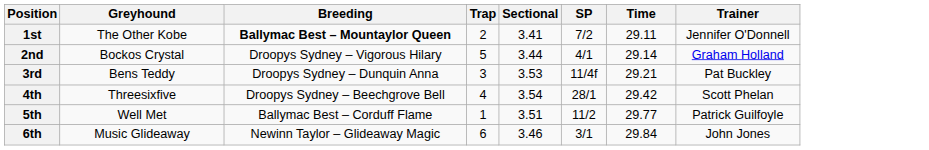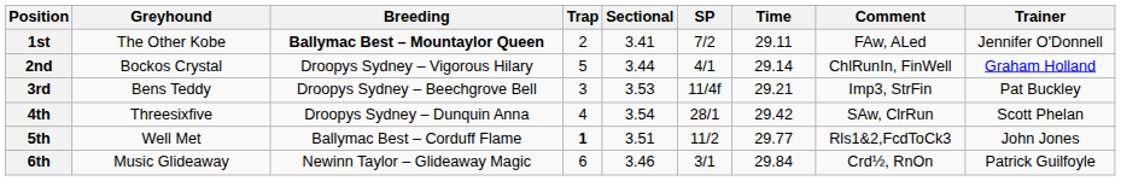+ column: Comment | FAw, ALed | ChlRunIn, FinWell | Imp3, StrFin | SAw, ClrRun | Rls1&2,FcdToCk3 | Crd½, RnOn
3rd | Breeding: Droopys Sydney – Dunquin Anna -> Droopys Sydney – Beechgrove Bell
4th | Breeding: Droopys Sydney – Beechgrove Bell -> Droopys Sydney – Dunquin Anna
5th | Trap: normal -> bold
5th | Trainer: Patrick Guilfoyle -> John Jones
6th | Trainer: John Jones -> Patrick Guilfoyle
